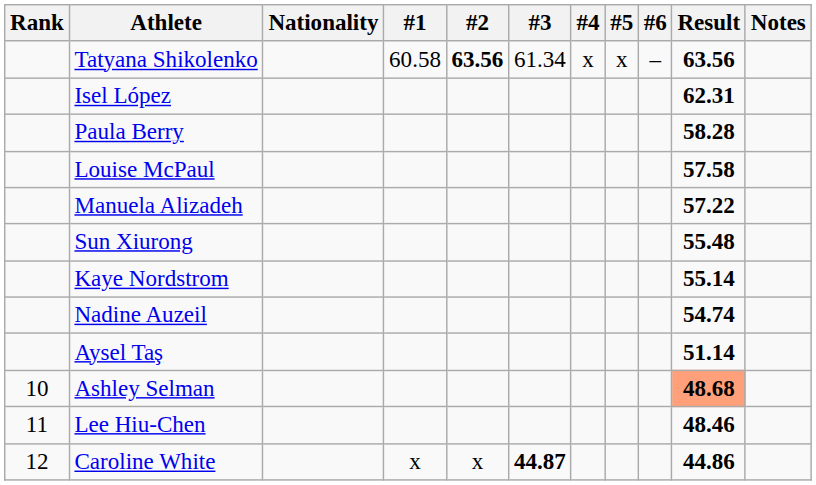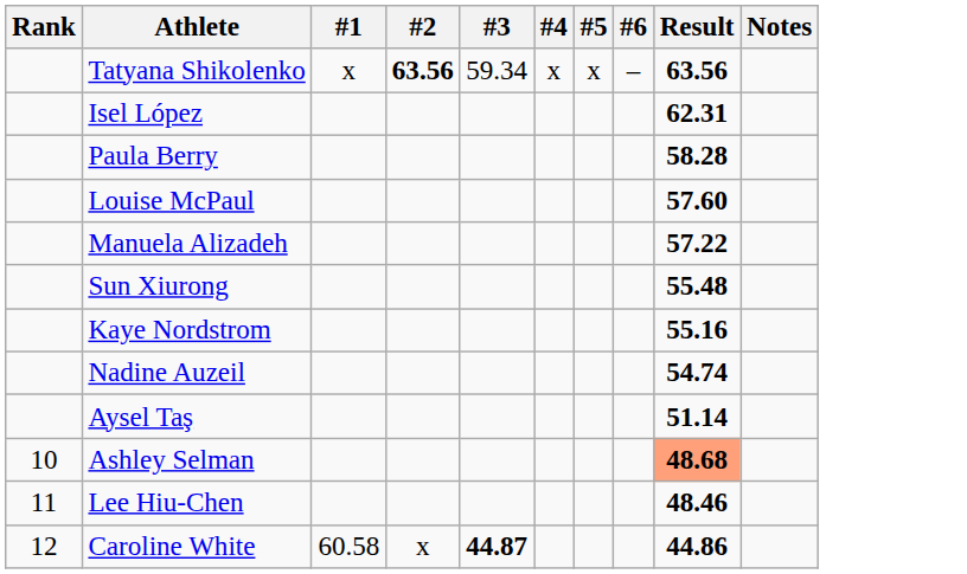- column: Nationality
Tatyana Shikolenko | #1: 60.58 -> x
Tatyana Shikolenko | #3: 61.34 -> 59.34
Louise McPaul | Result: 57.58 -> 57.60
Kaye Nordstrom | Result: 55.14 -> 55.16
Caroline White | #1: x -> 60.58
